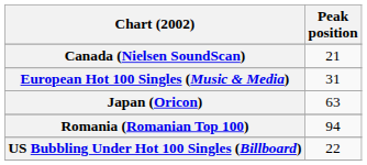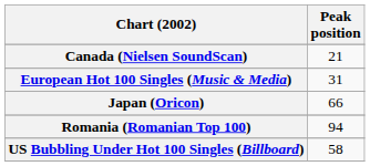Japan (Oricon) | Peak position: 63 -> 66
US Bubbling Under Hot 100 Singles (Billboard) | Peak position: 22 -> 58
